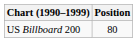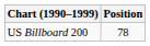US Billboard 200 | Position: 80 -> 78
